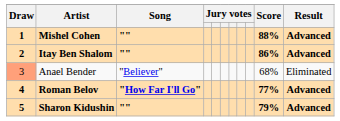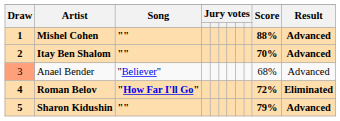Itay Ben Shalom | Score: 86% -> 70%
Anael Bender | Result: Eliminated -> Advanced
Roman Belov | Score: 77% -> 72%
Roman Belov | Result: Advanced -> Eliminated
